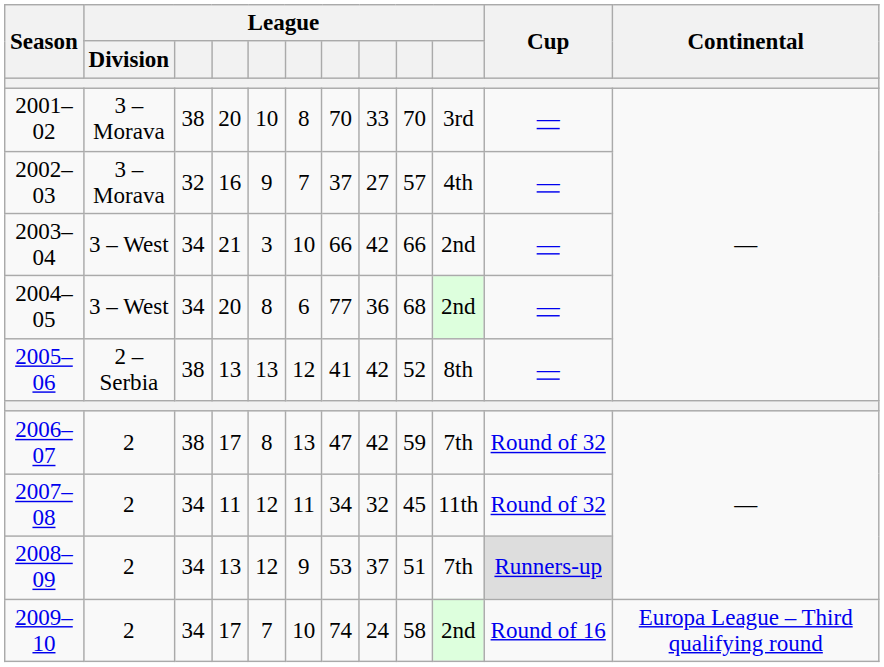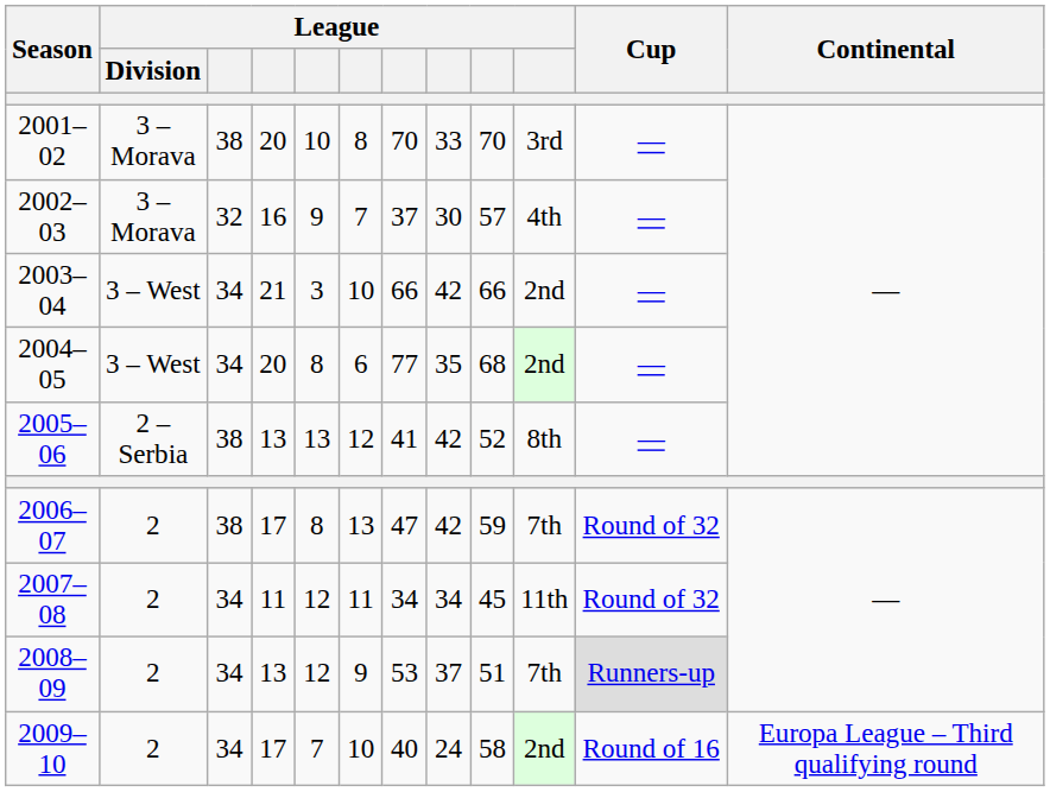2002–03 | column 8: 27 -> 30
2004–05 | column 8: 36 -> 35
2007–08 | column 8: 32 -> 34
2009–10 | column 7: 74 -> 40
